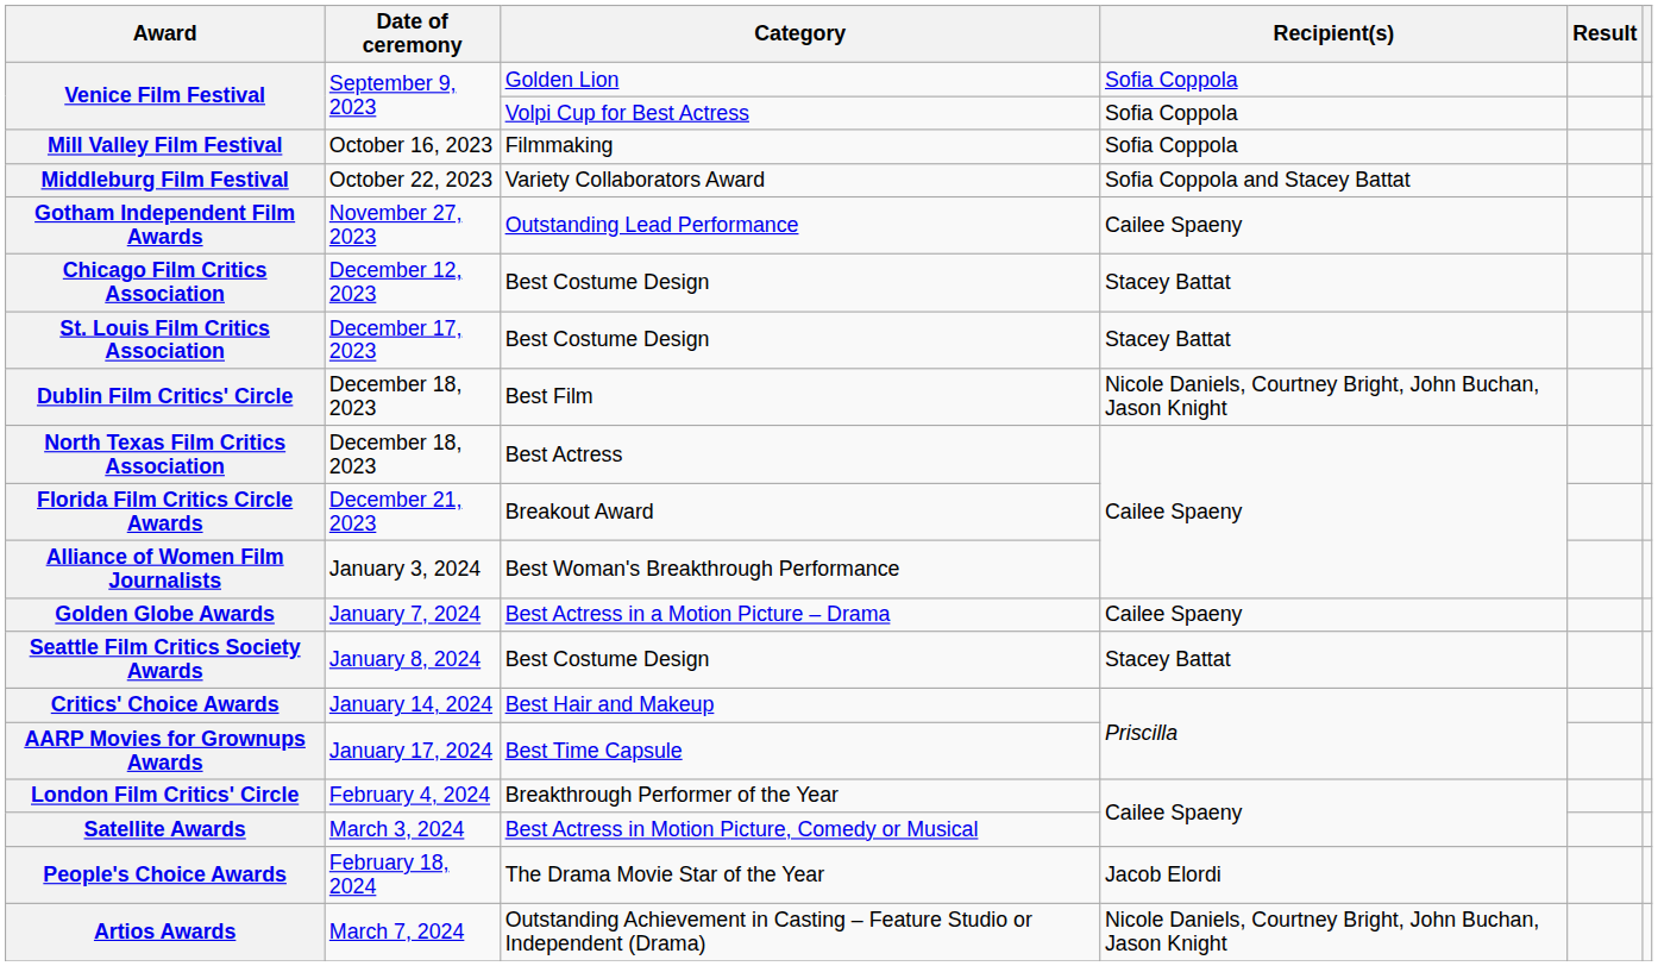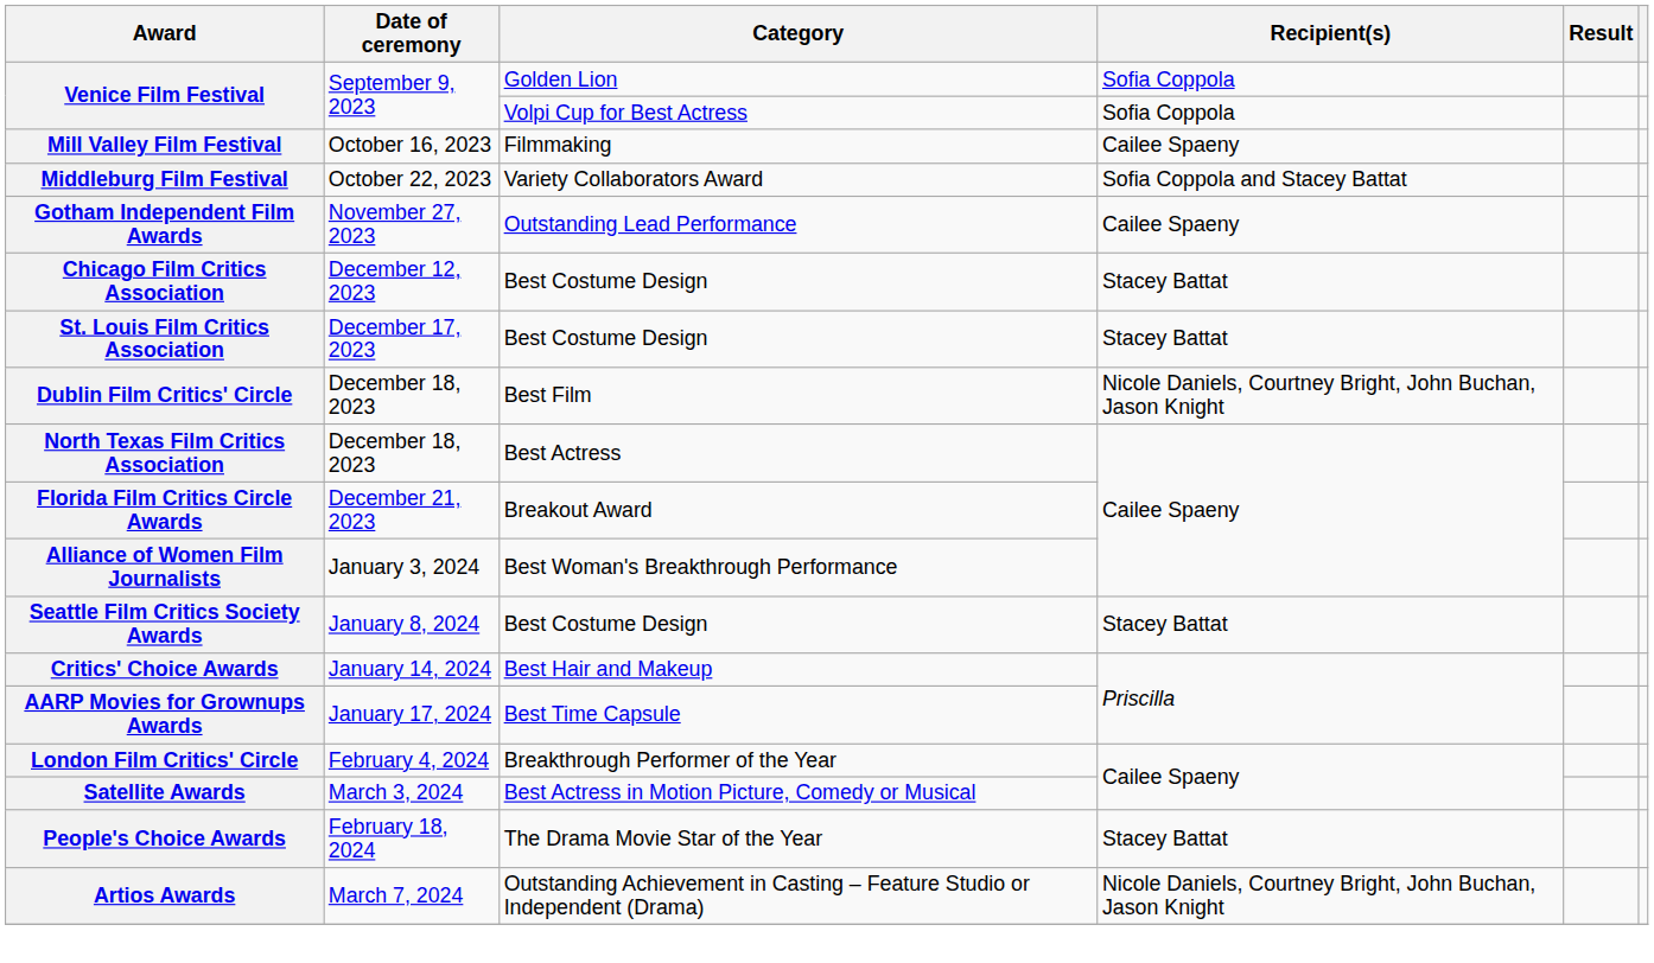Mill Valley Film Festival | Recipient(s): Sofia Coppola -> Cailee Spaeny
- row: Golden Globe Awards | January 7, 2024 | Best Actress in a Motion Picture – Drama | Cailee Spaeny
People's Choice Awards | Recipient(s): Jacob Elordi -> Stacey Battat
